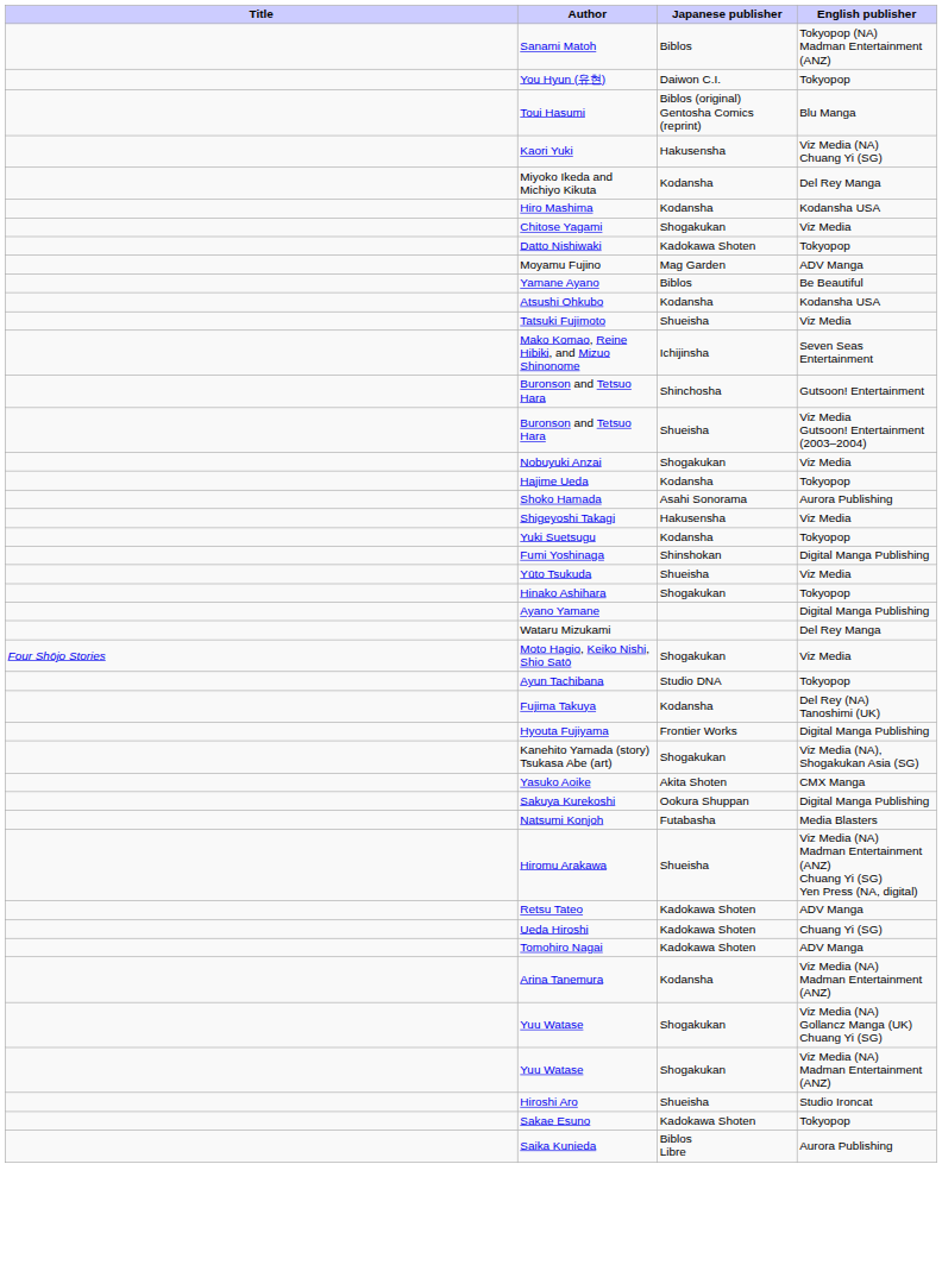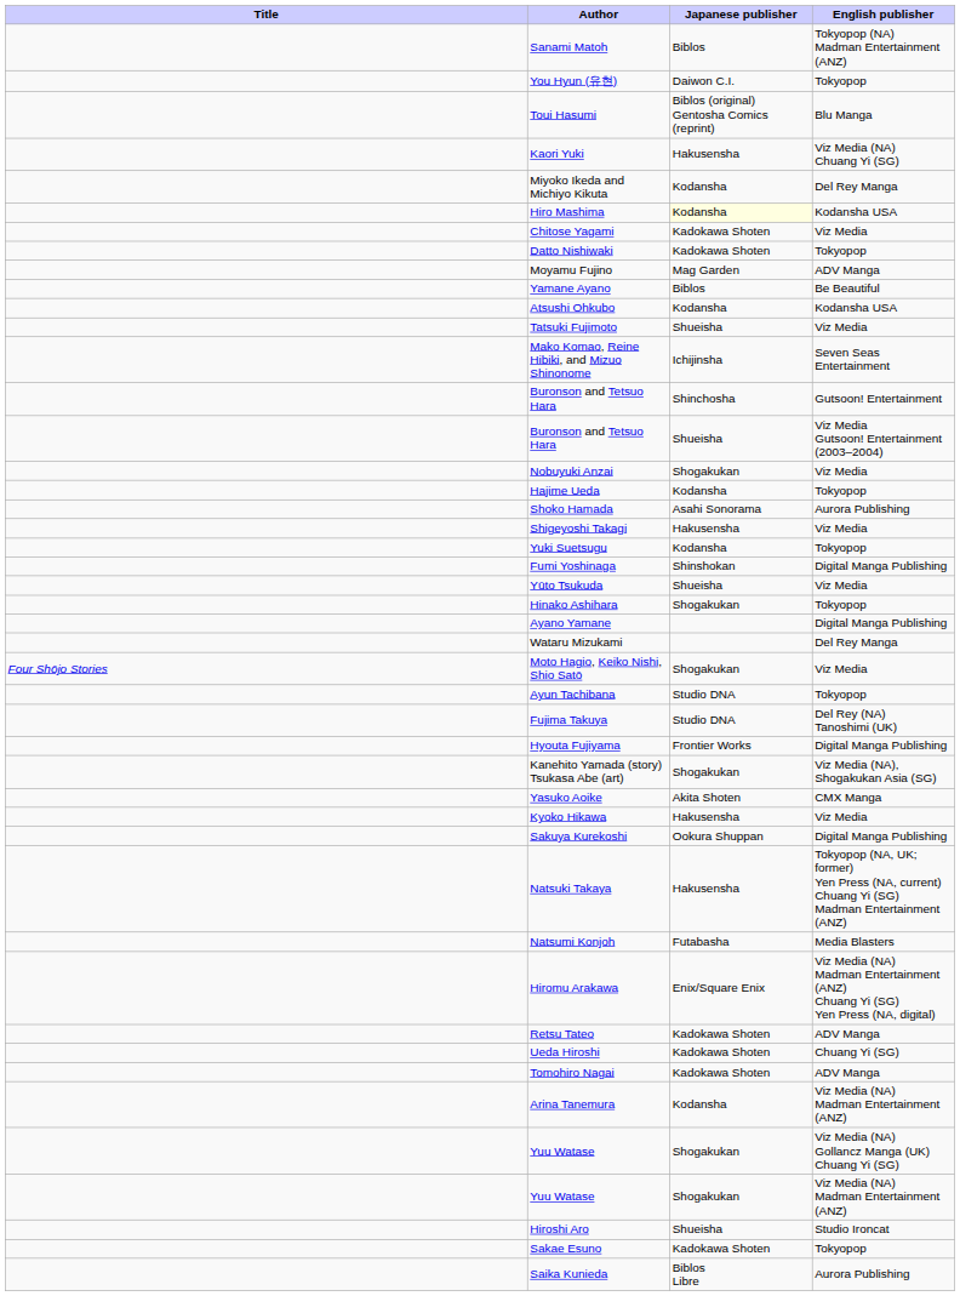Hiro Mashima | Japanese publisher: no background -> lightyellow background
Chitose Yagami | Japanese publisher: Shogakukan -> Kadokawa Shoten
Fujima Takuya | Japanese publisher: Kodansha -> Studio DNA
+ row: Kyoko Hikawa | Hakusensha | Viz Media
+ row: Natsuki Takaya | Hakusensha | Tokyopop (NA, UK; former) Yen Press (NA, current) Chuang Yi (SG) Madman Entertainment (ANZ)
Hiromu Arakawa | Japanese publisher: Shueisha -> Enix/Square Enix
